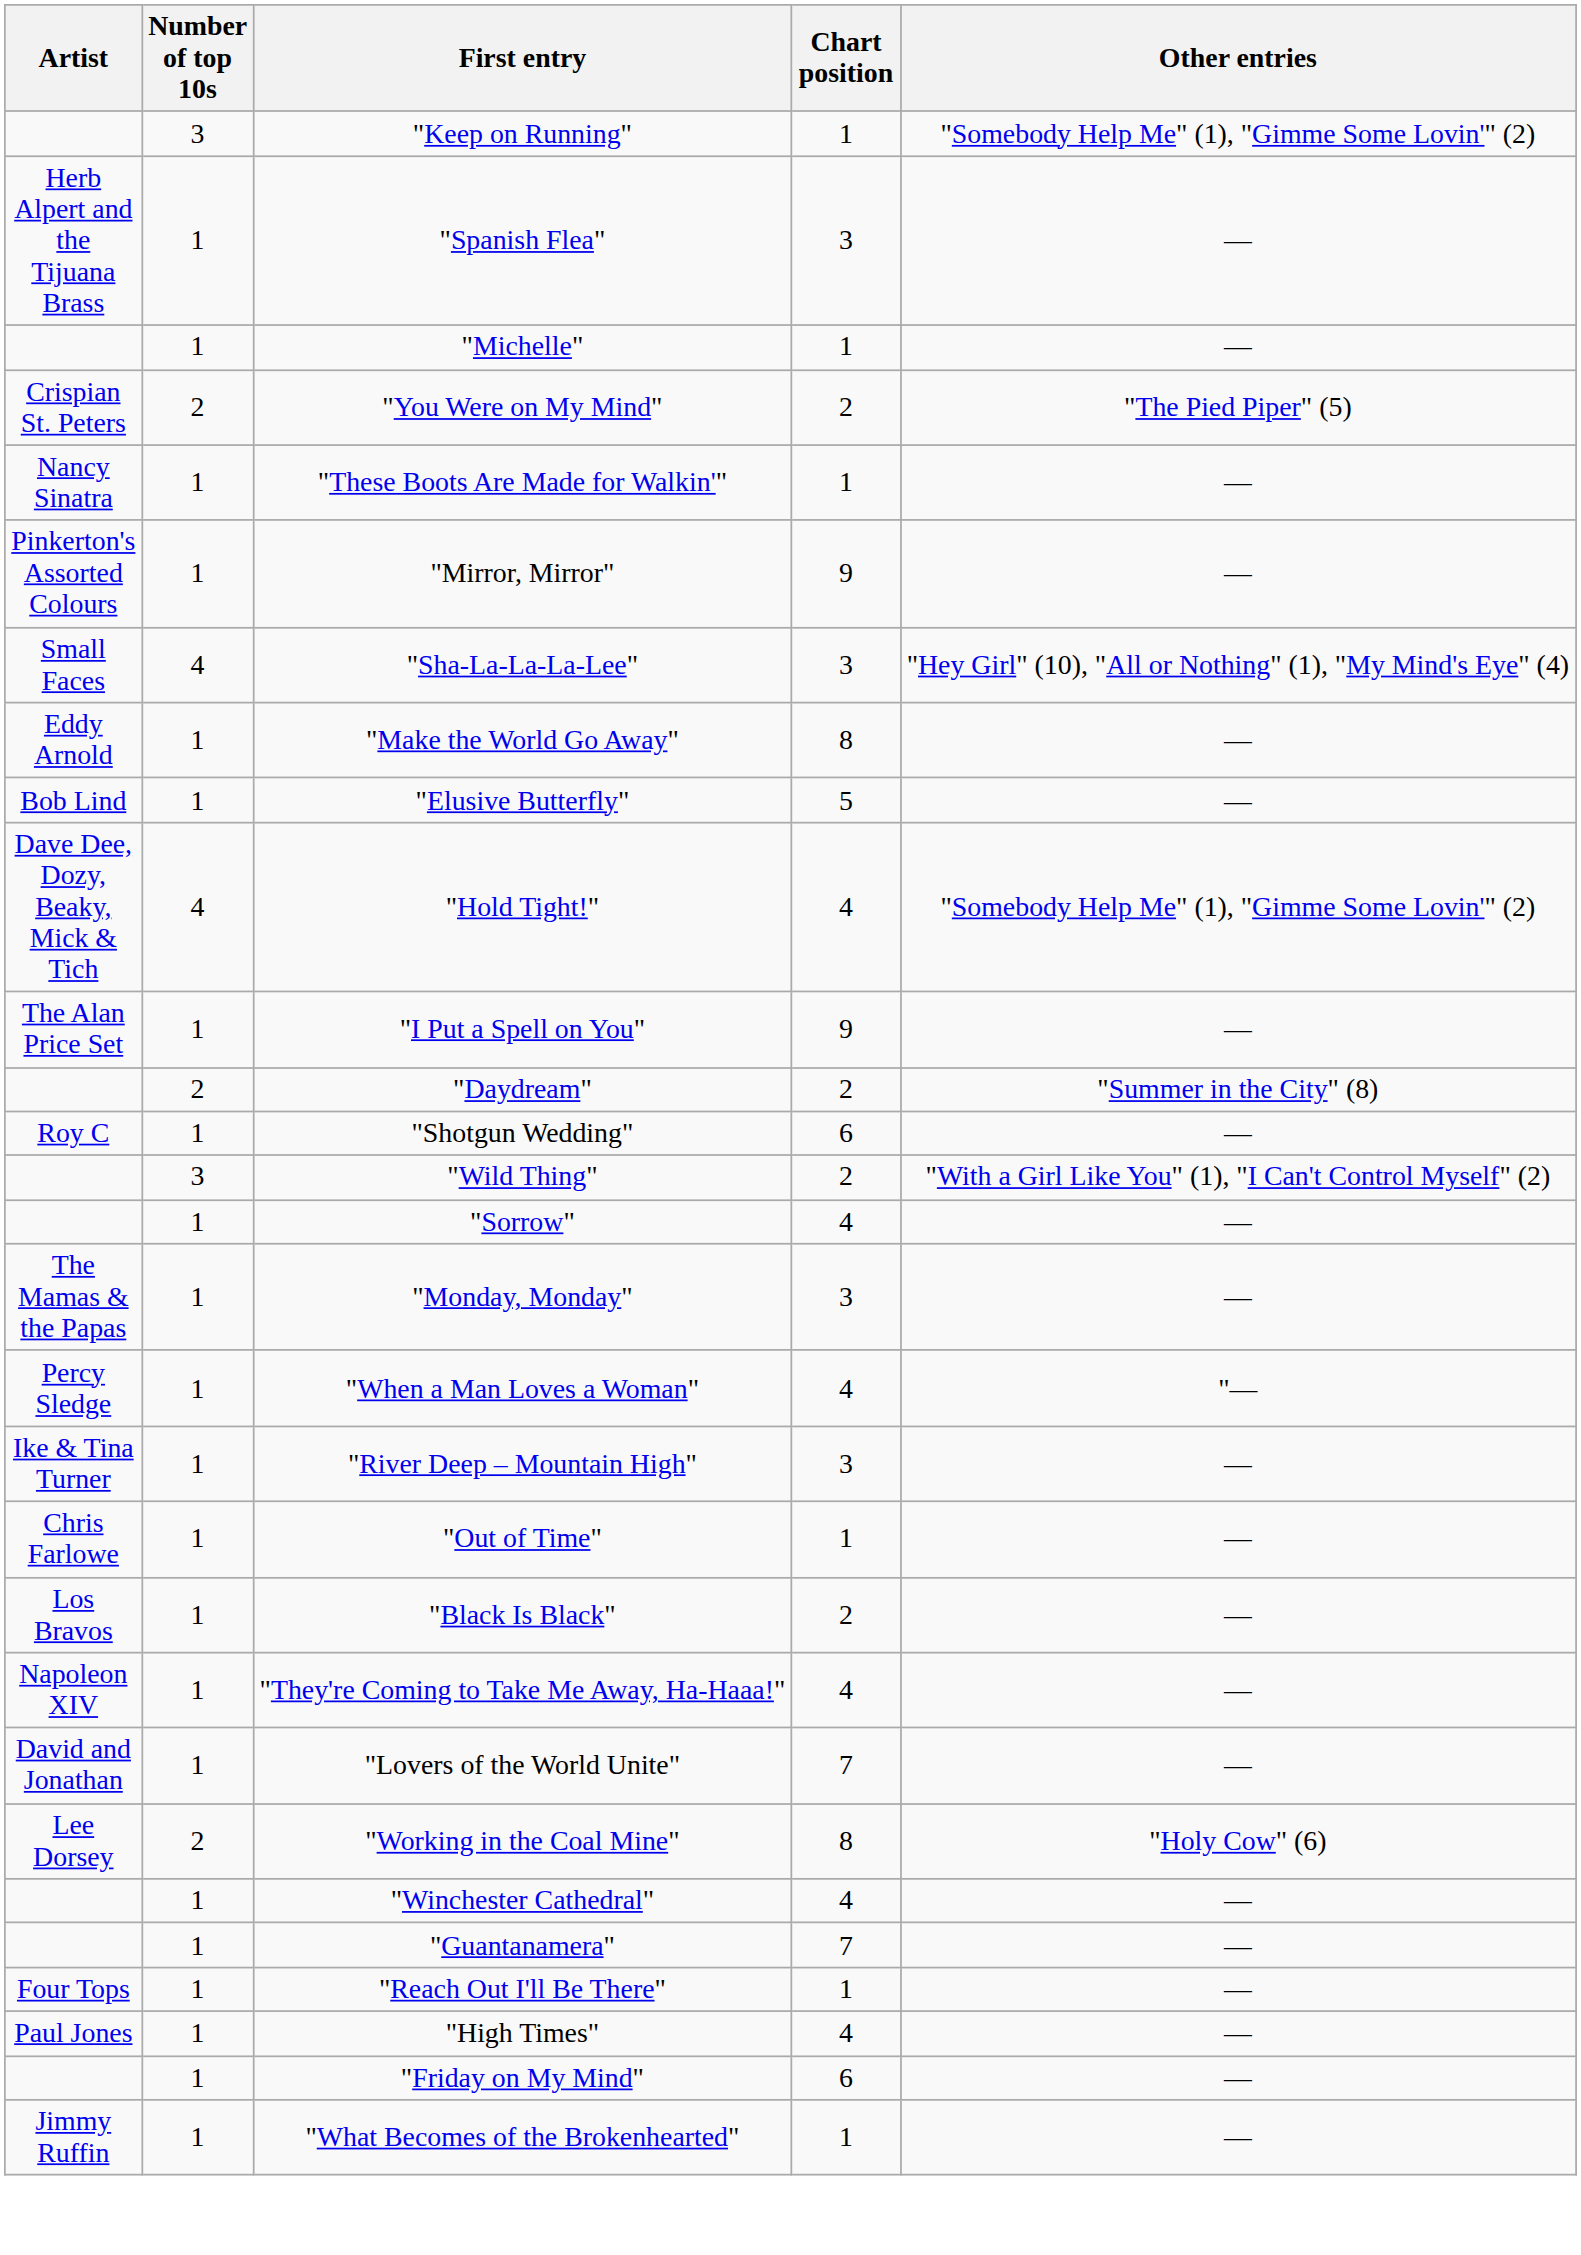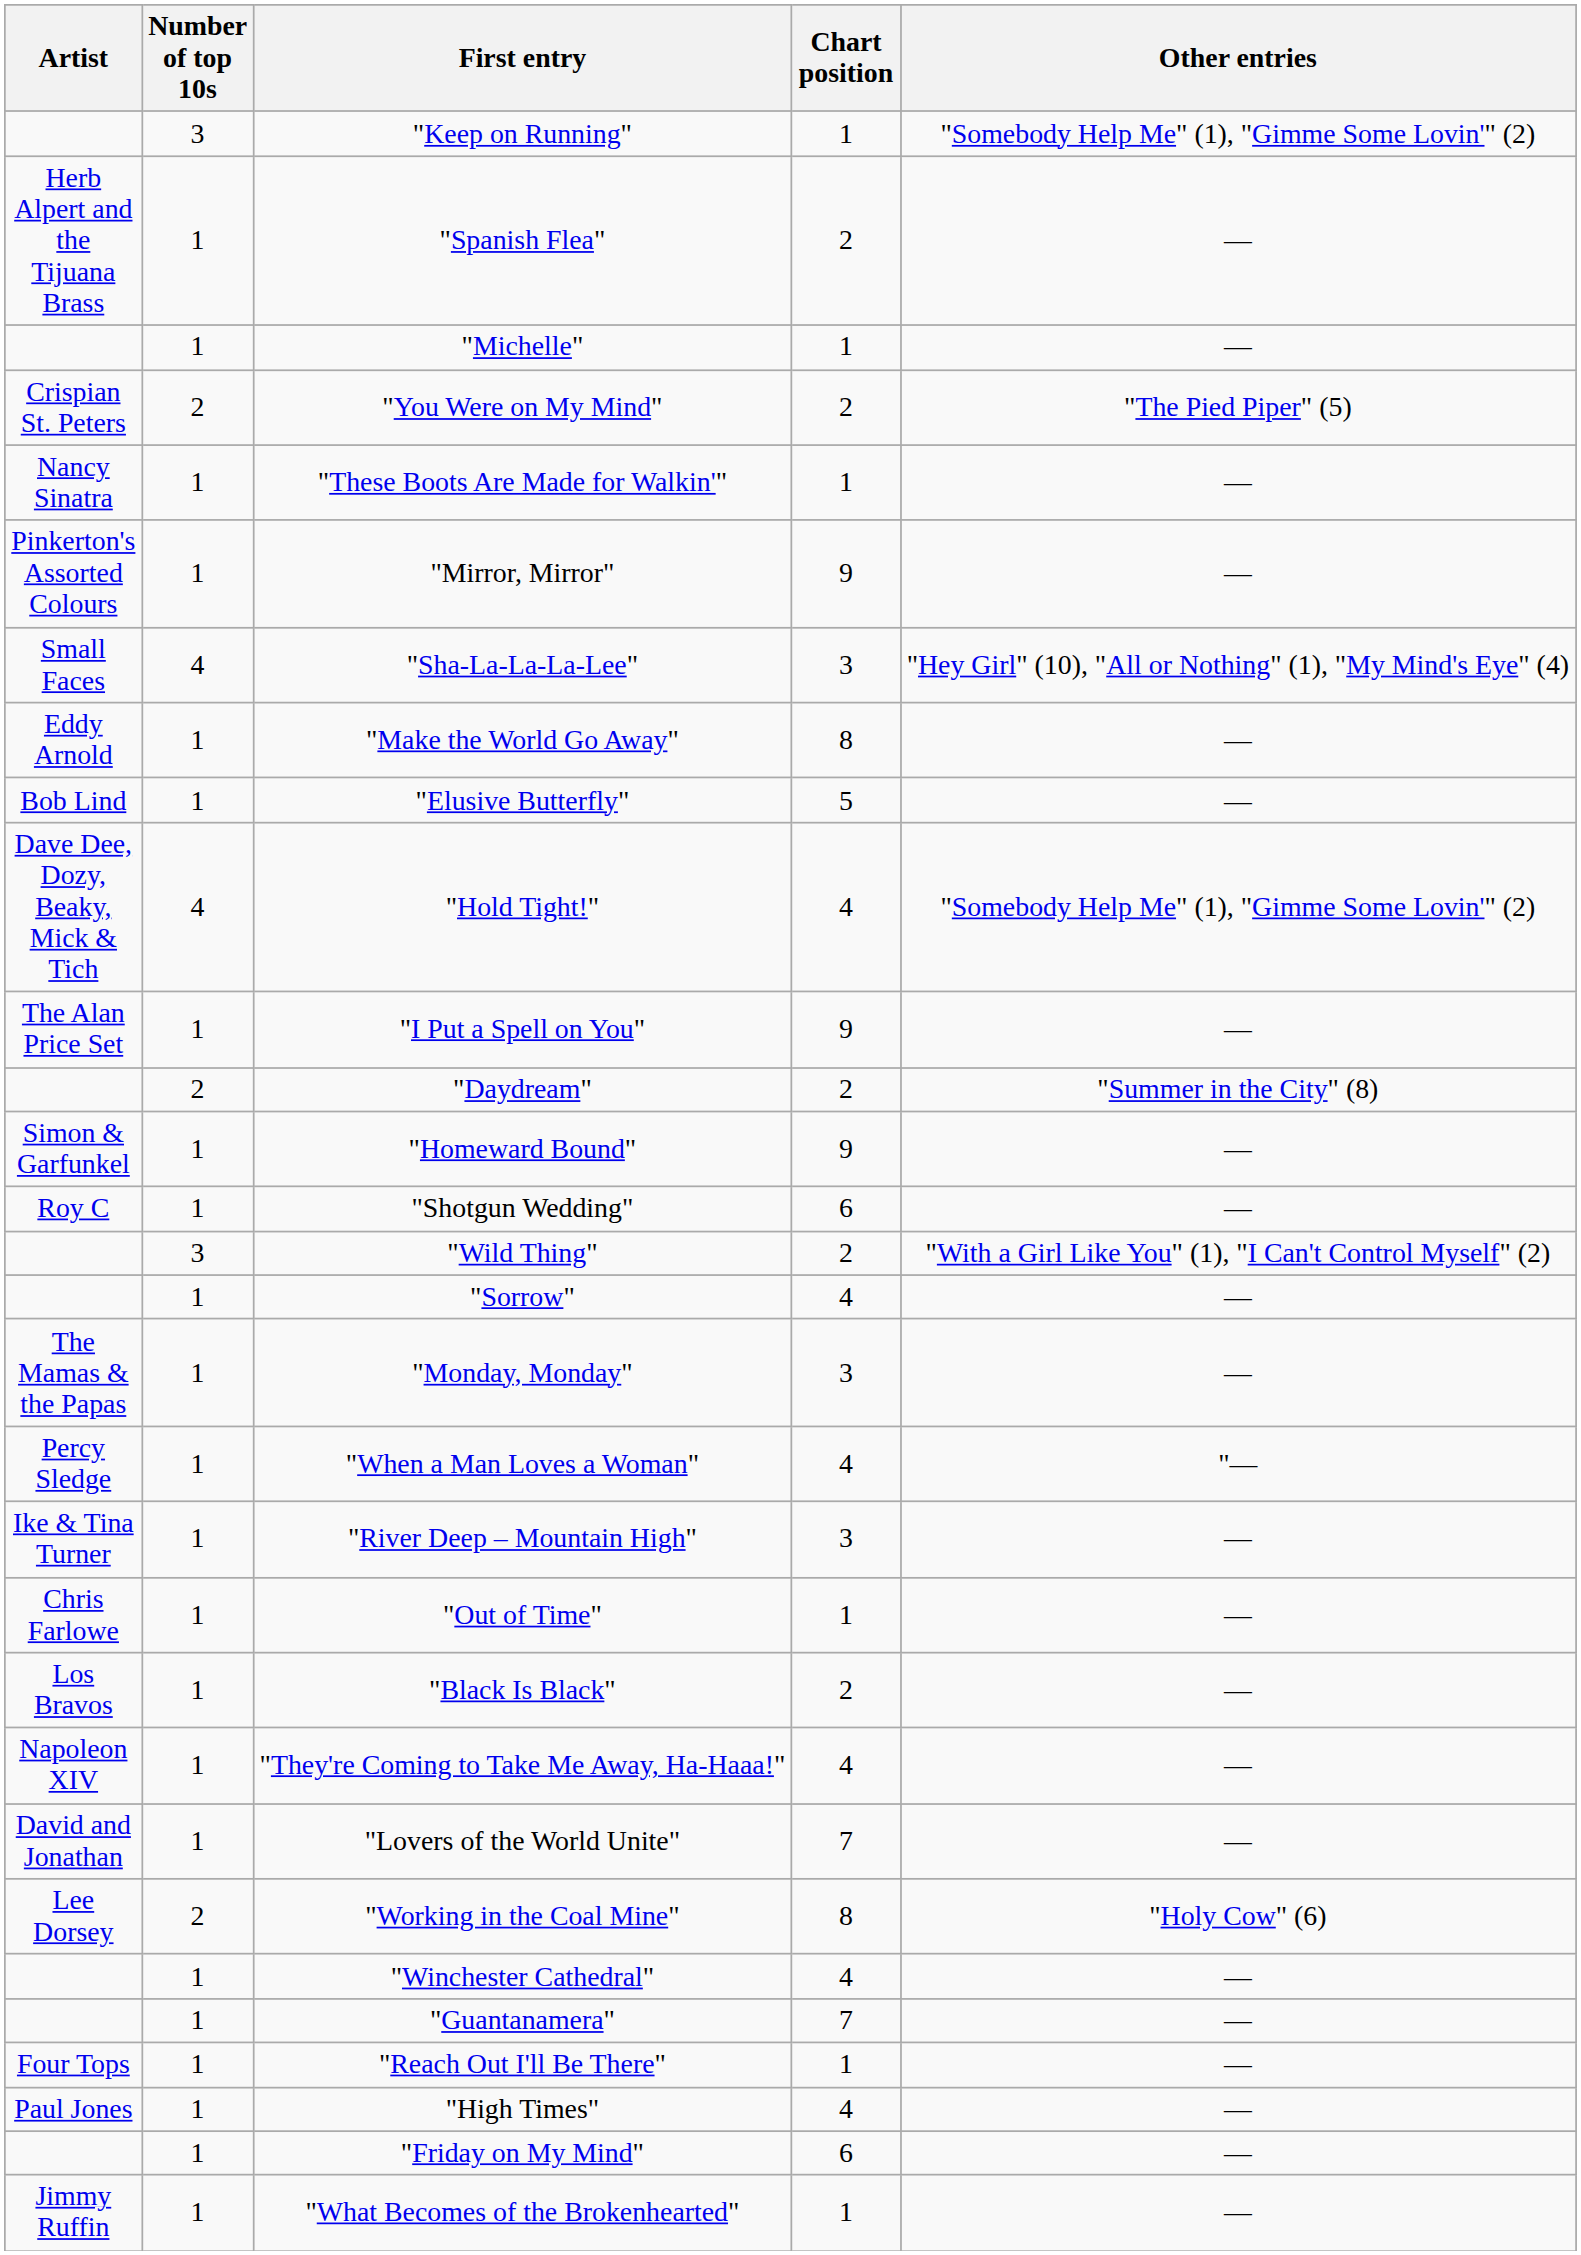"Spanish Flea" | Chart position: 3 -> 2
+ row: Simon & Garfunkel | 1 | "Homeward Bound" | 9 | —
